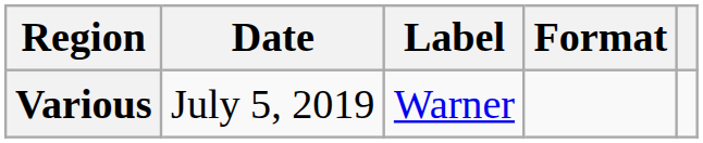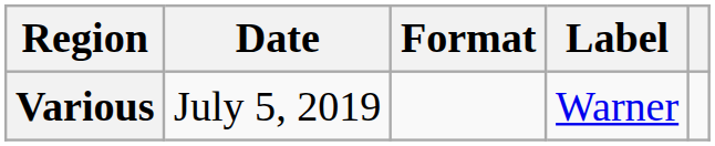columns swapped: Format <-> Label
